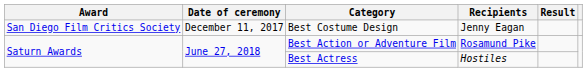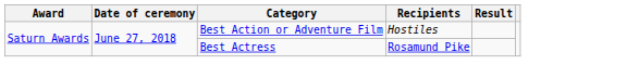- row: San Diego Film Critics Society | December 11, 2017 | Best Costume Design | Jenny Eagan
Best Action or Adventure Film | Recipients: Rosamund Pike -> Hostiles
Best Actress | Recipients: Hostiles -> Rosamund Pike
